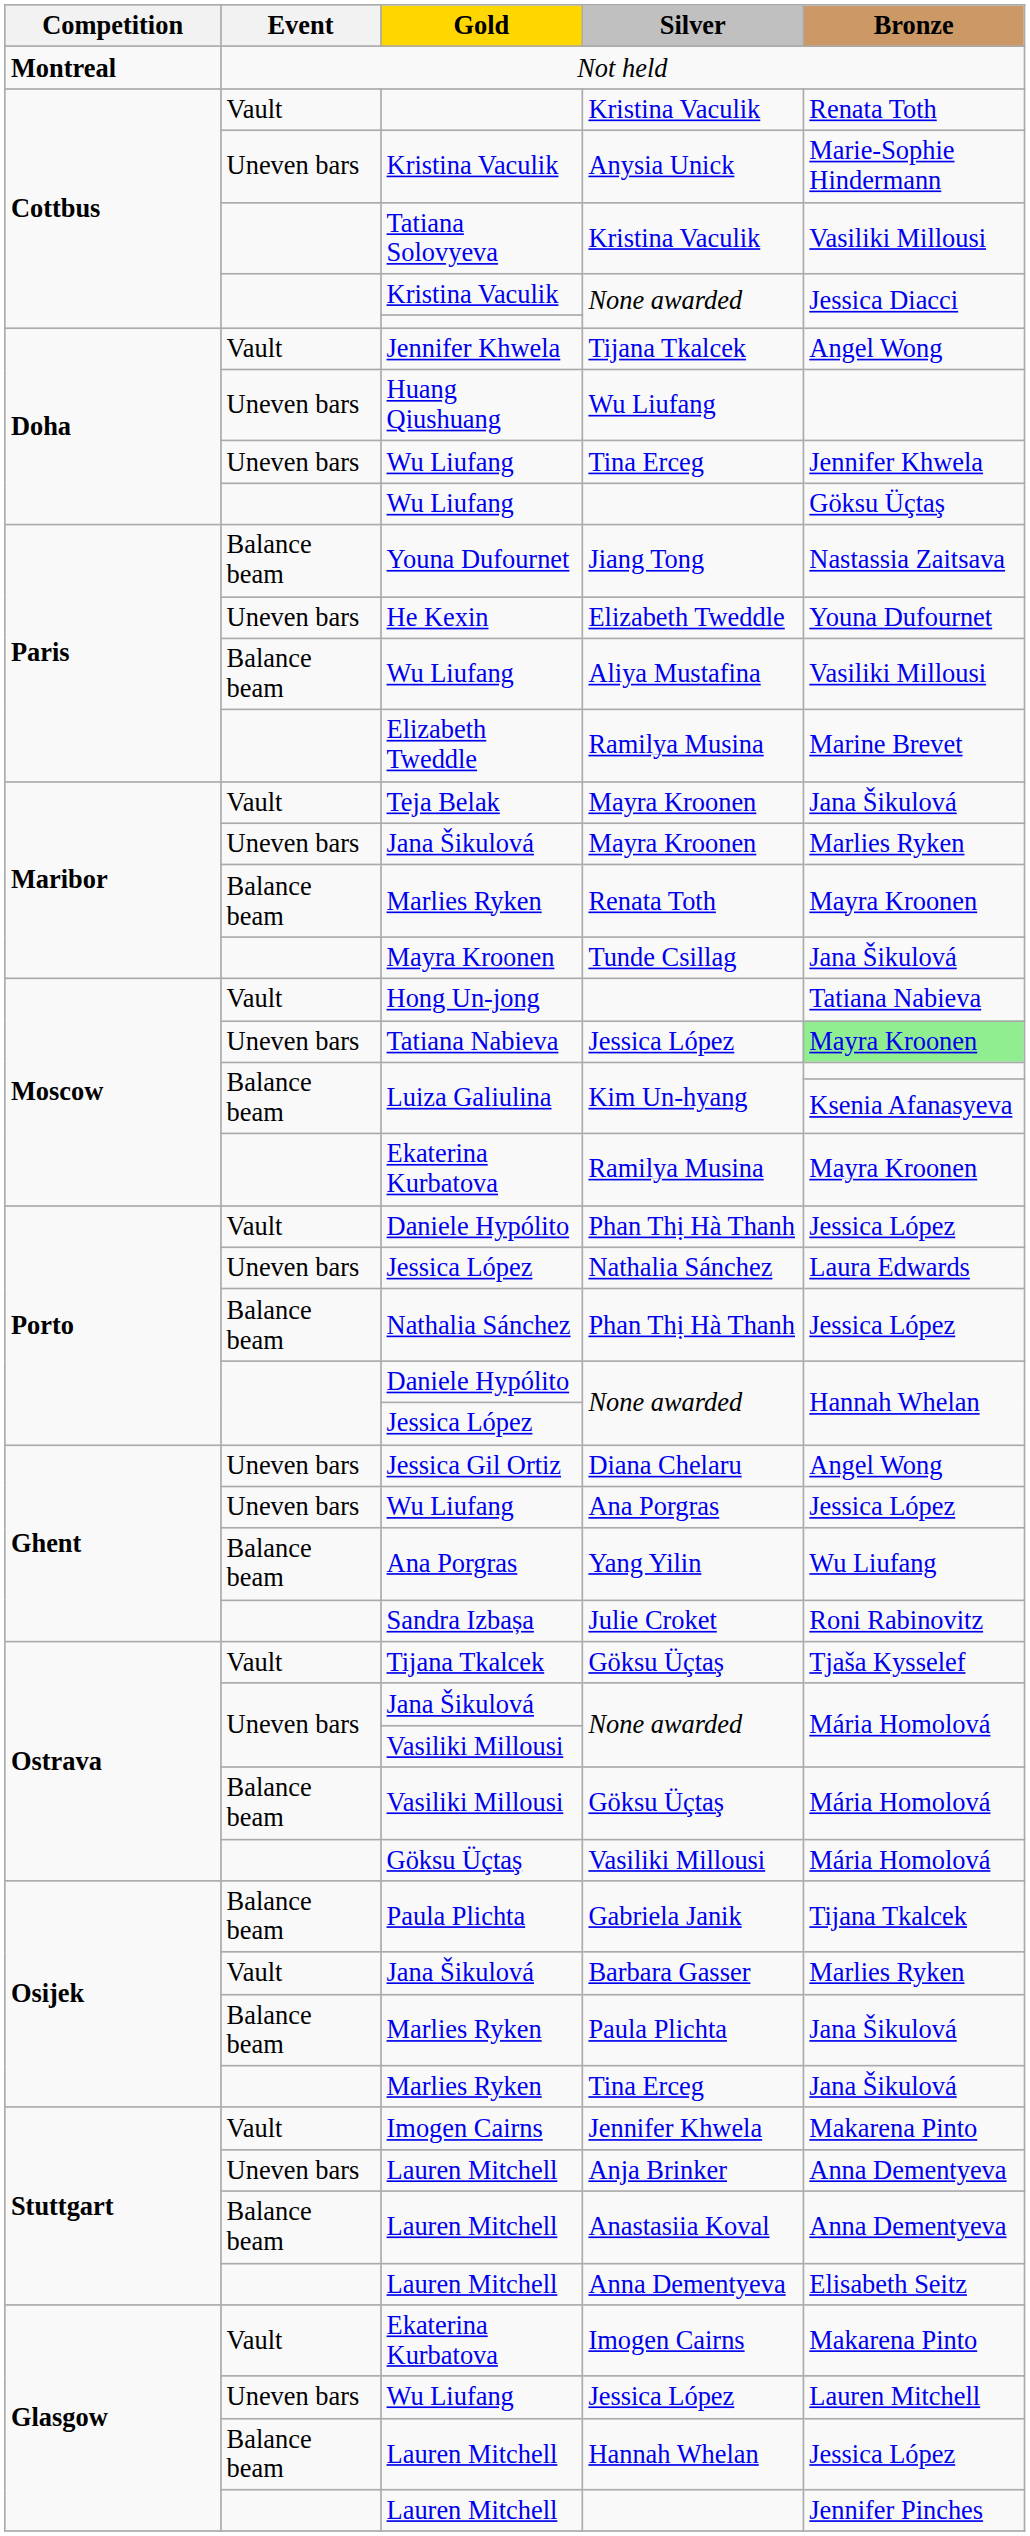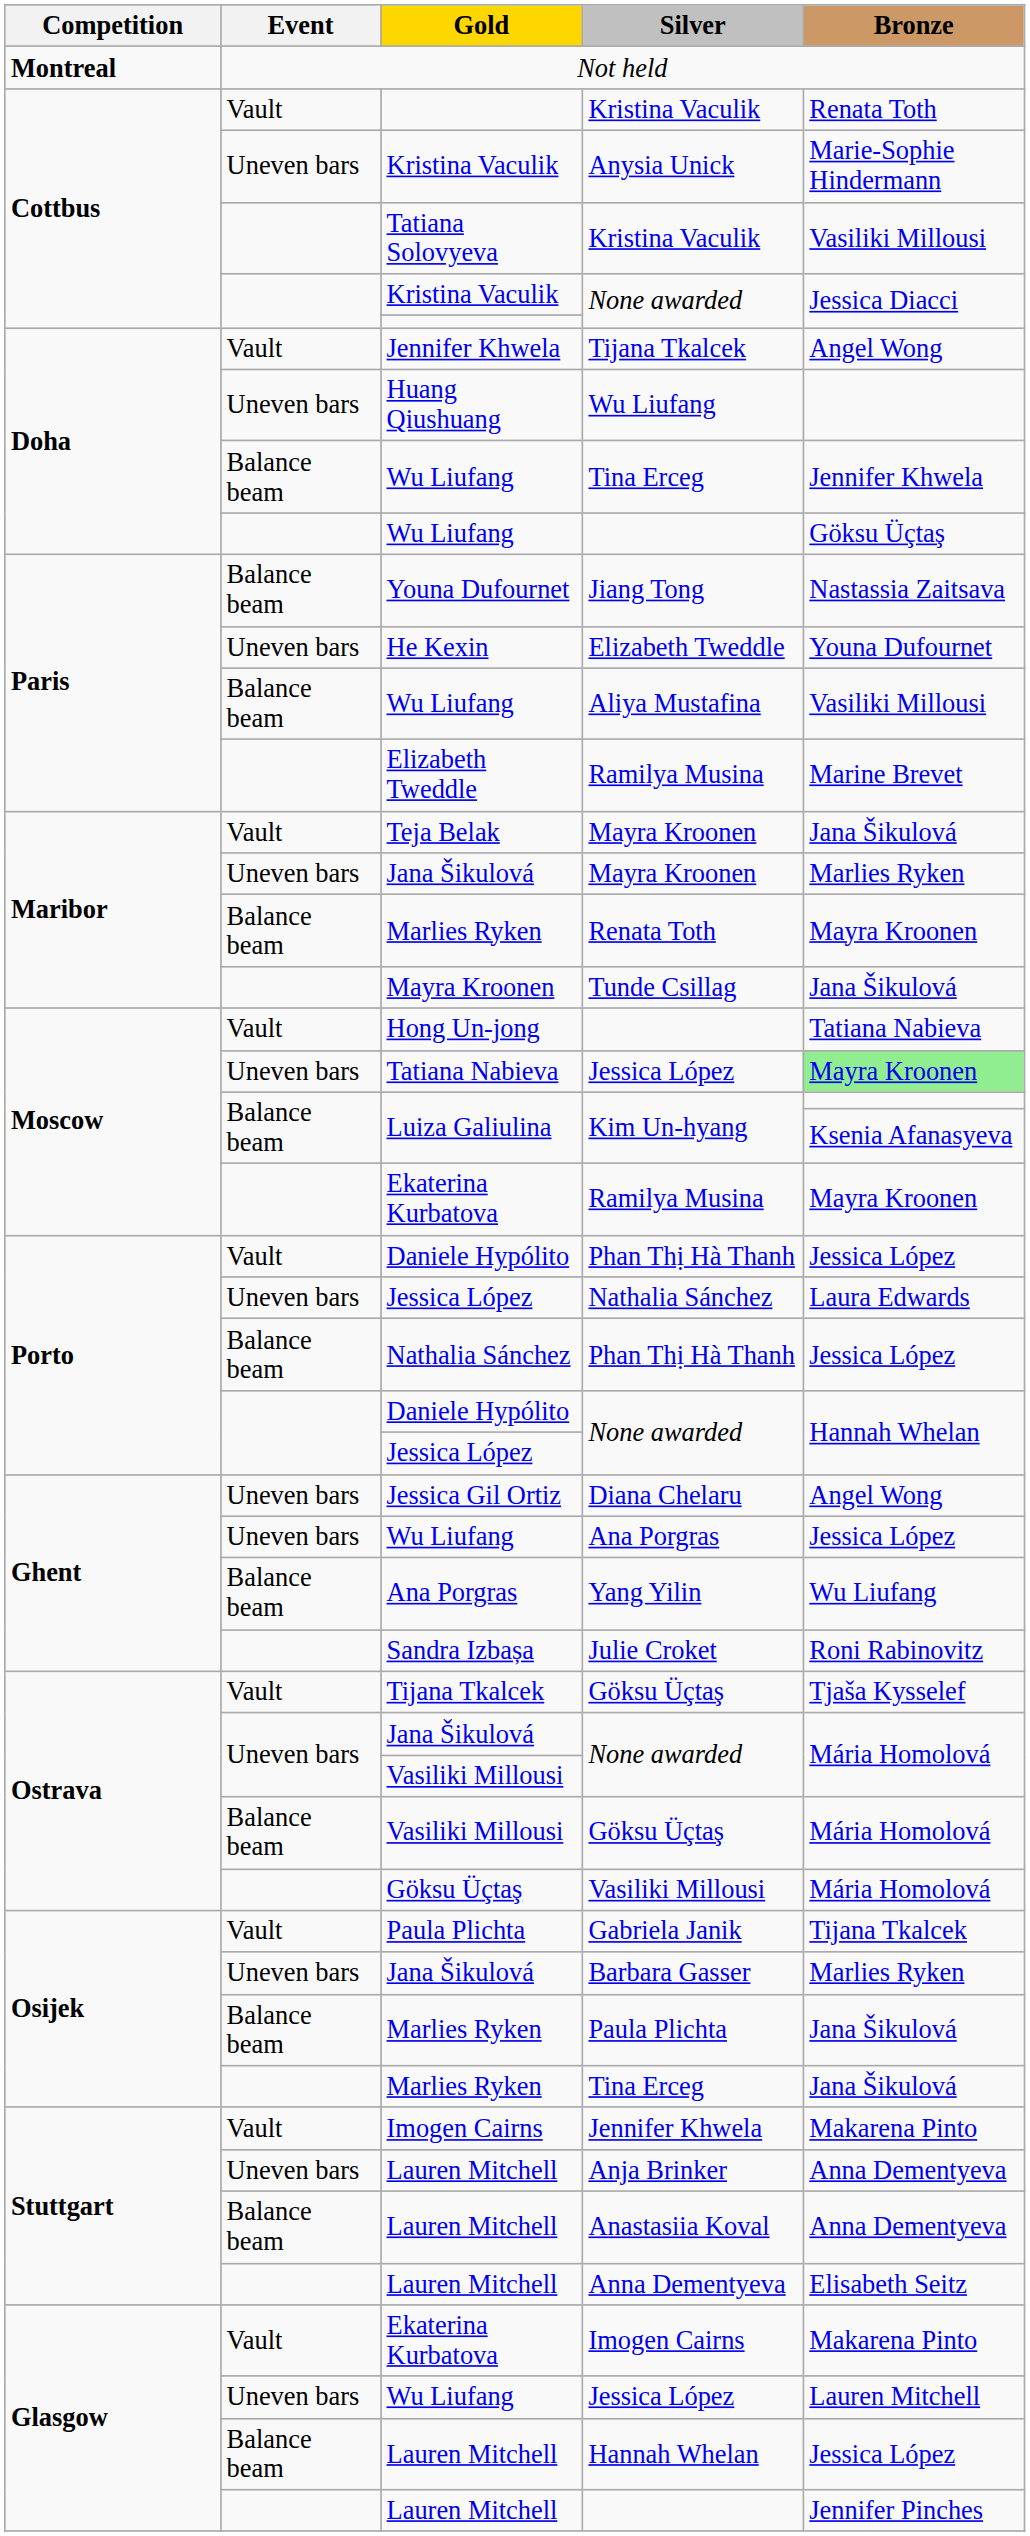Wu Liufang / Tina Erceg | Event: Uneven bars -> Balance beam
Gabriela Janik | Event: Balance beam -> Vault
Barbara Gasser | Event: Vault -> Uneven bars
